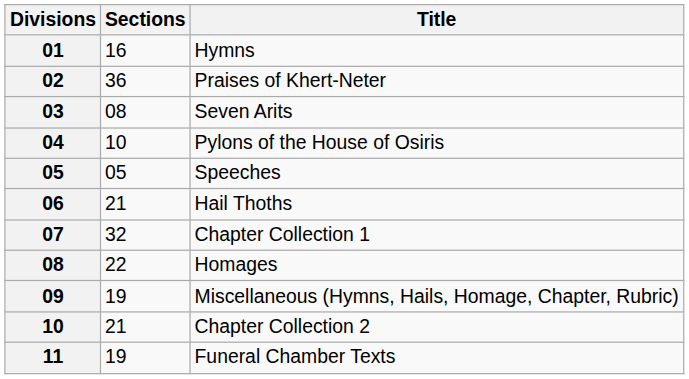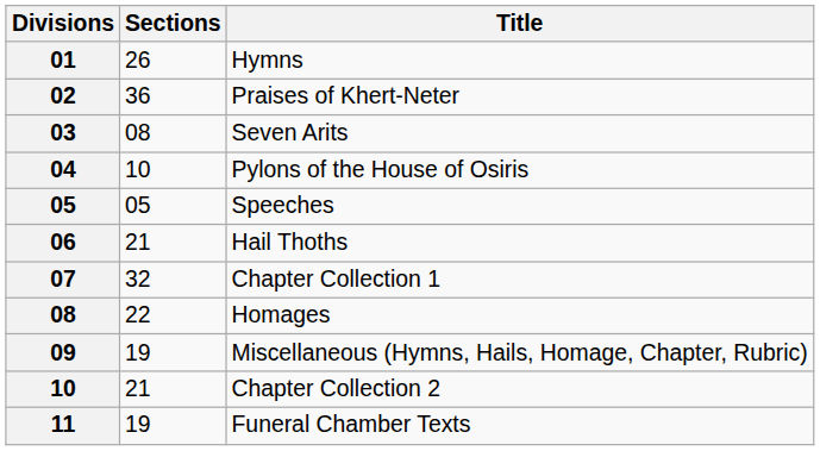Hymns | Sections: 16 -> 26
